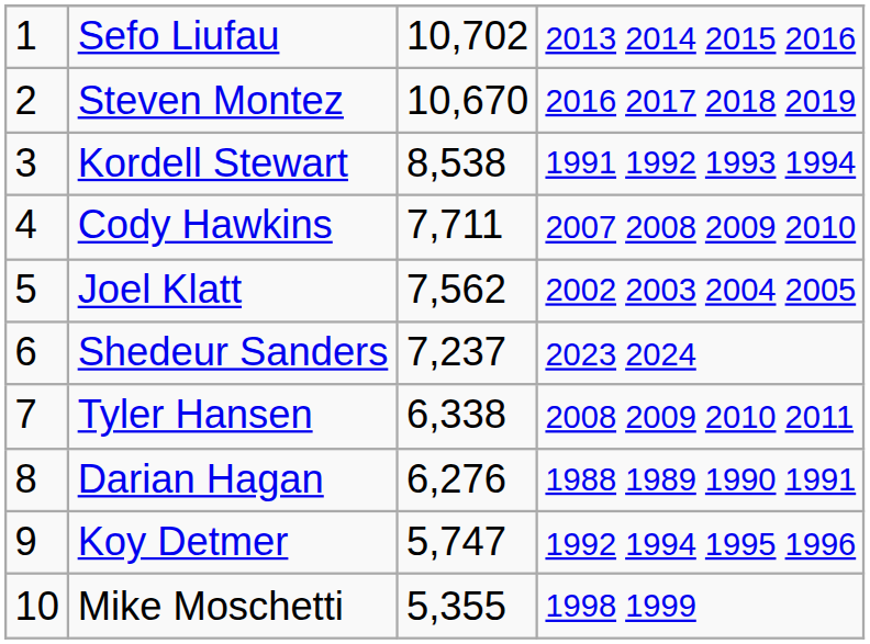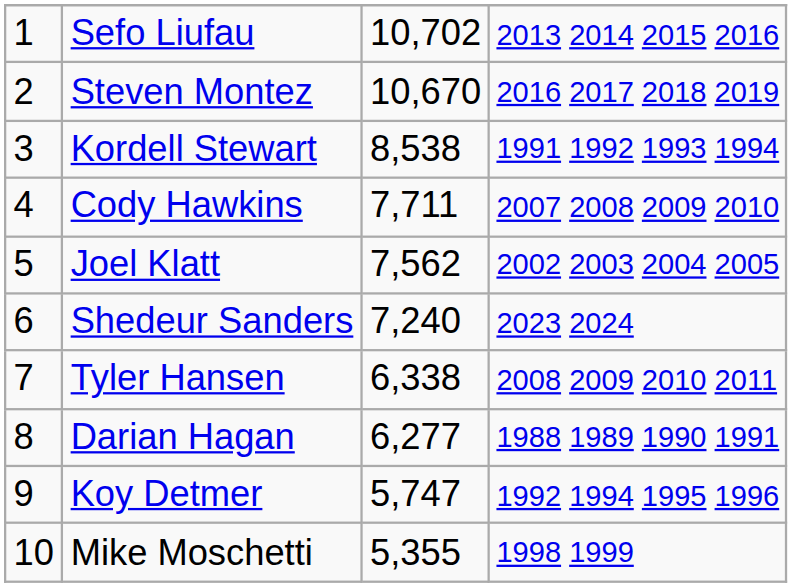Shedeur Sanders | column 3: 7,237 -> 7,240
Darian Hagan | column 3: 6,276 -> 6,277
